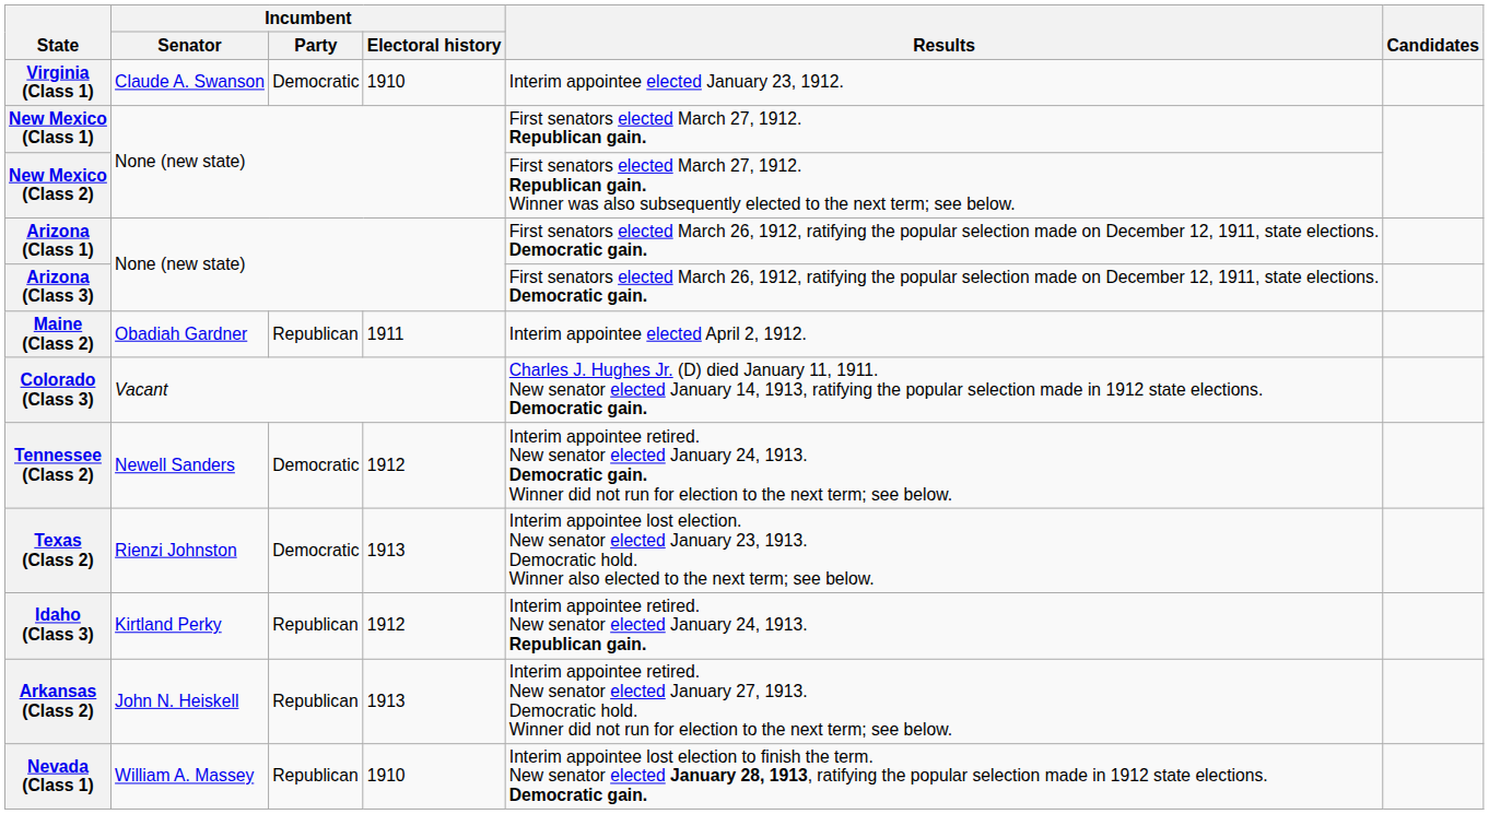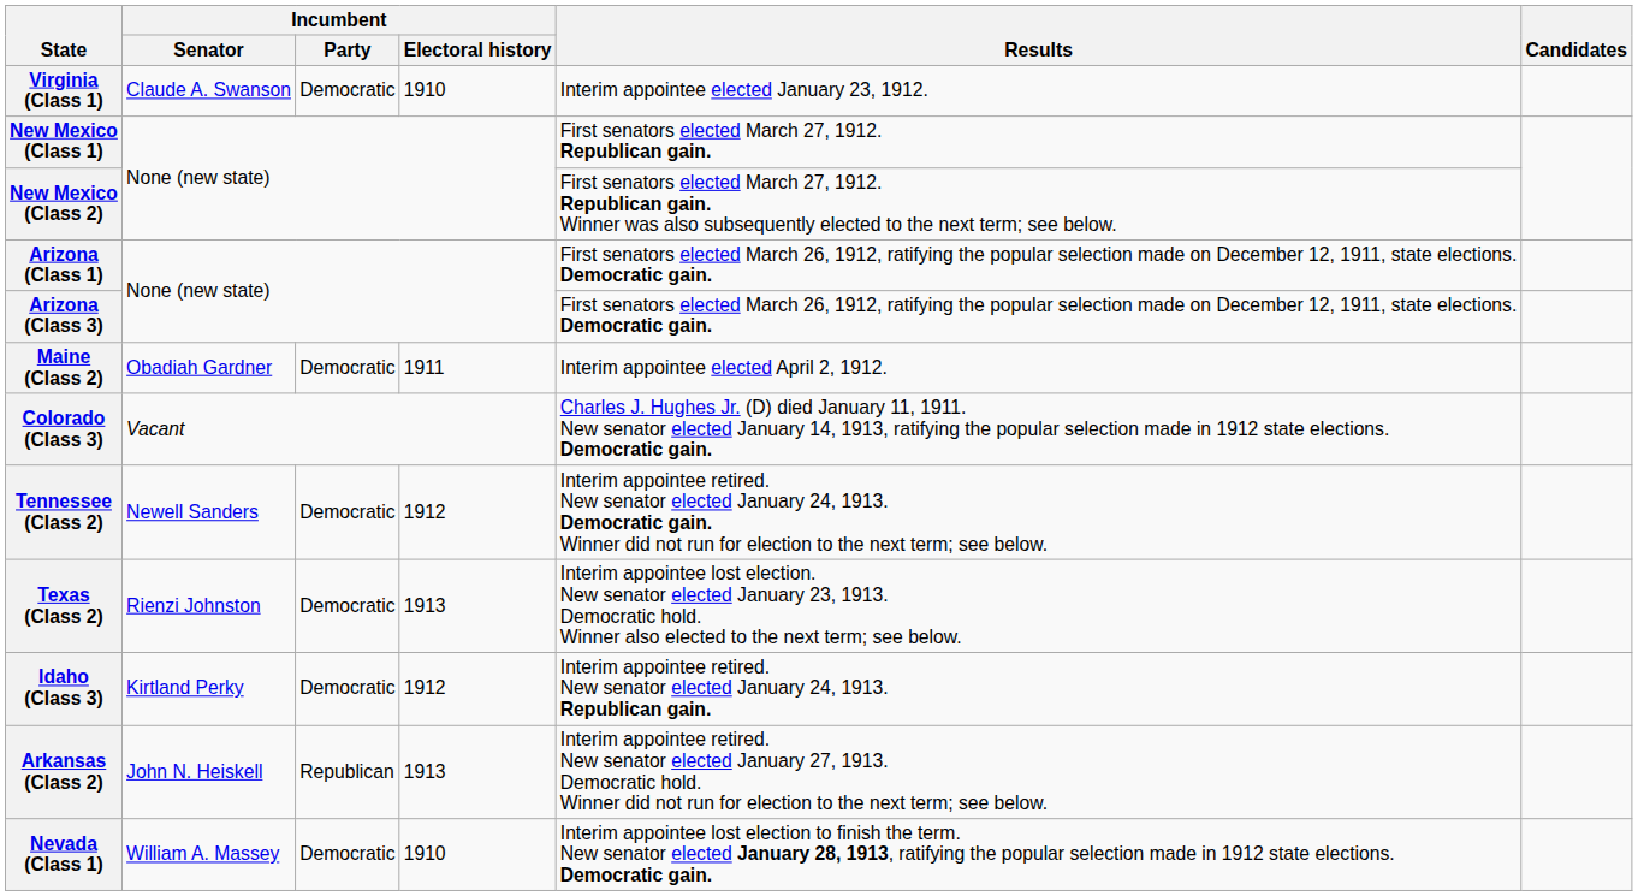Maine (Class 2) | Incumbent / Party: Republican -> Democratic
Idaho (Class 3) | Incumbent / Party: Republican -> Democratic
Nevada (Class 1) | Incumbent / Party: Republican -> Democratic
